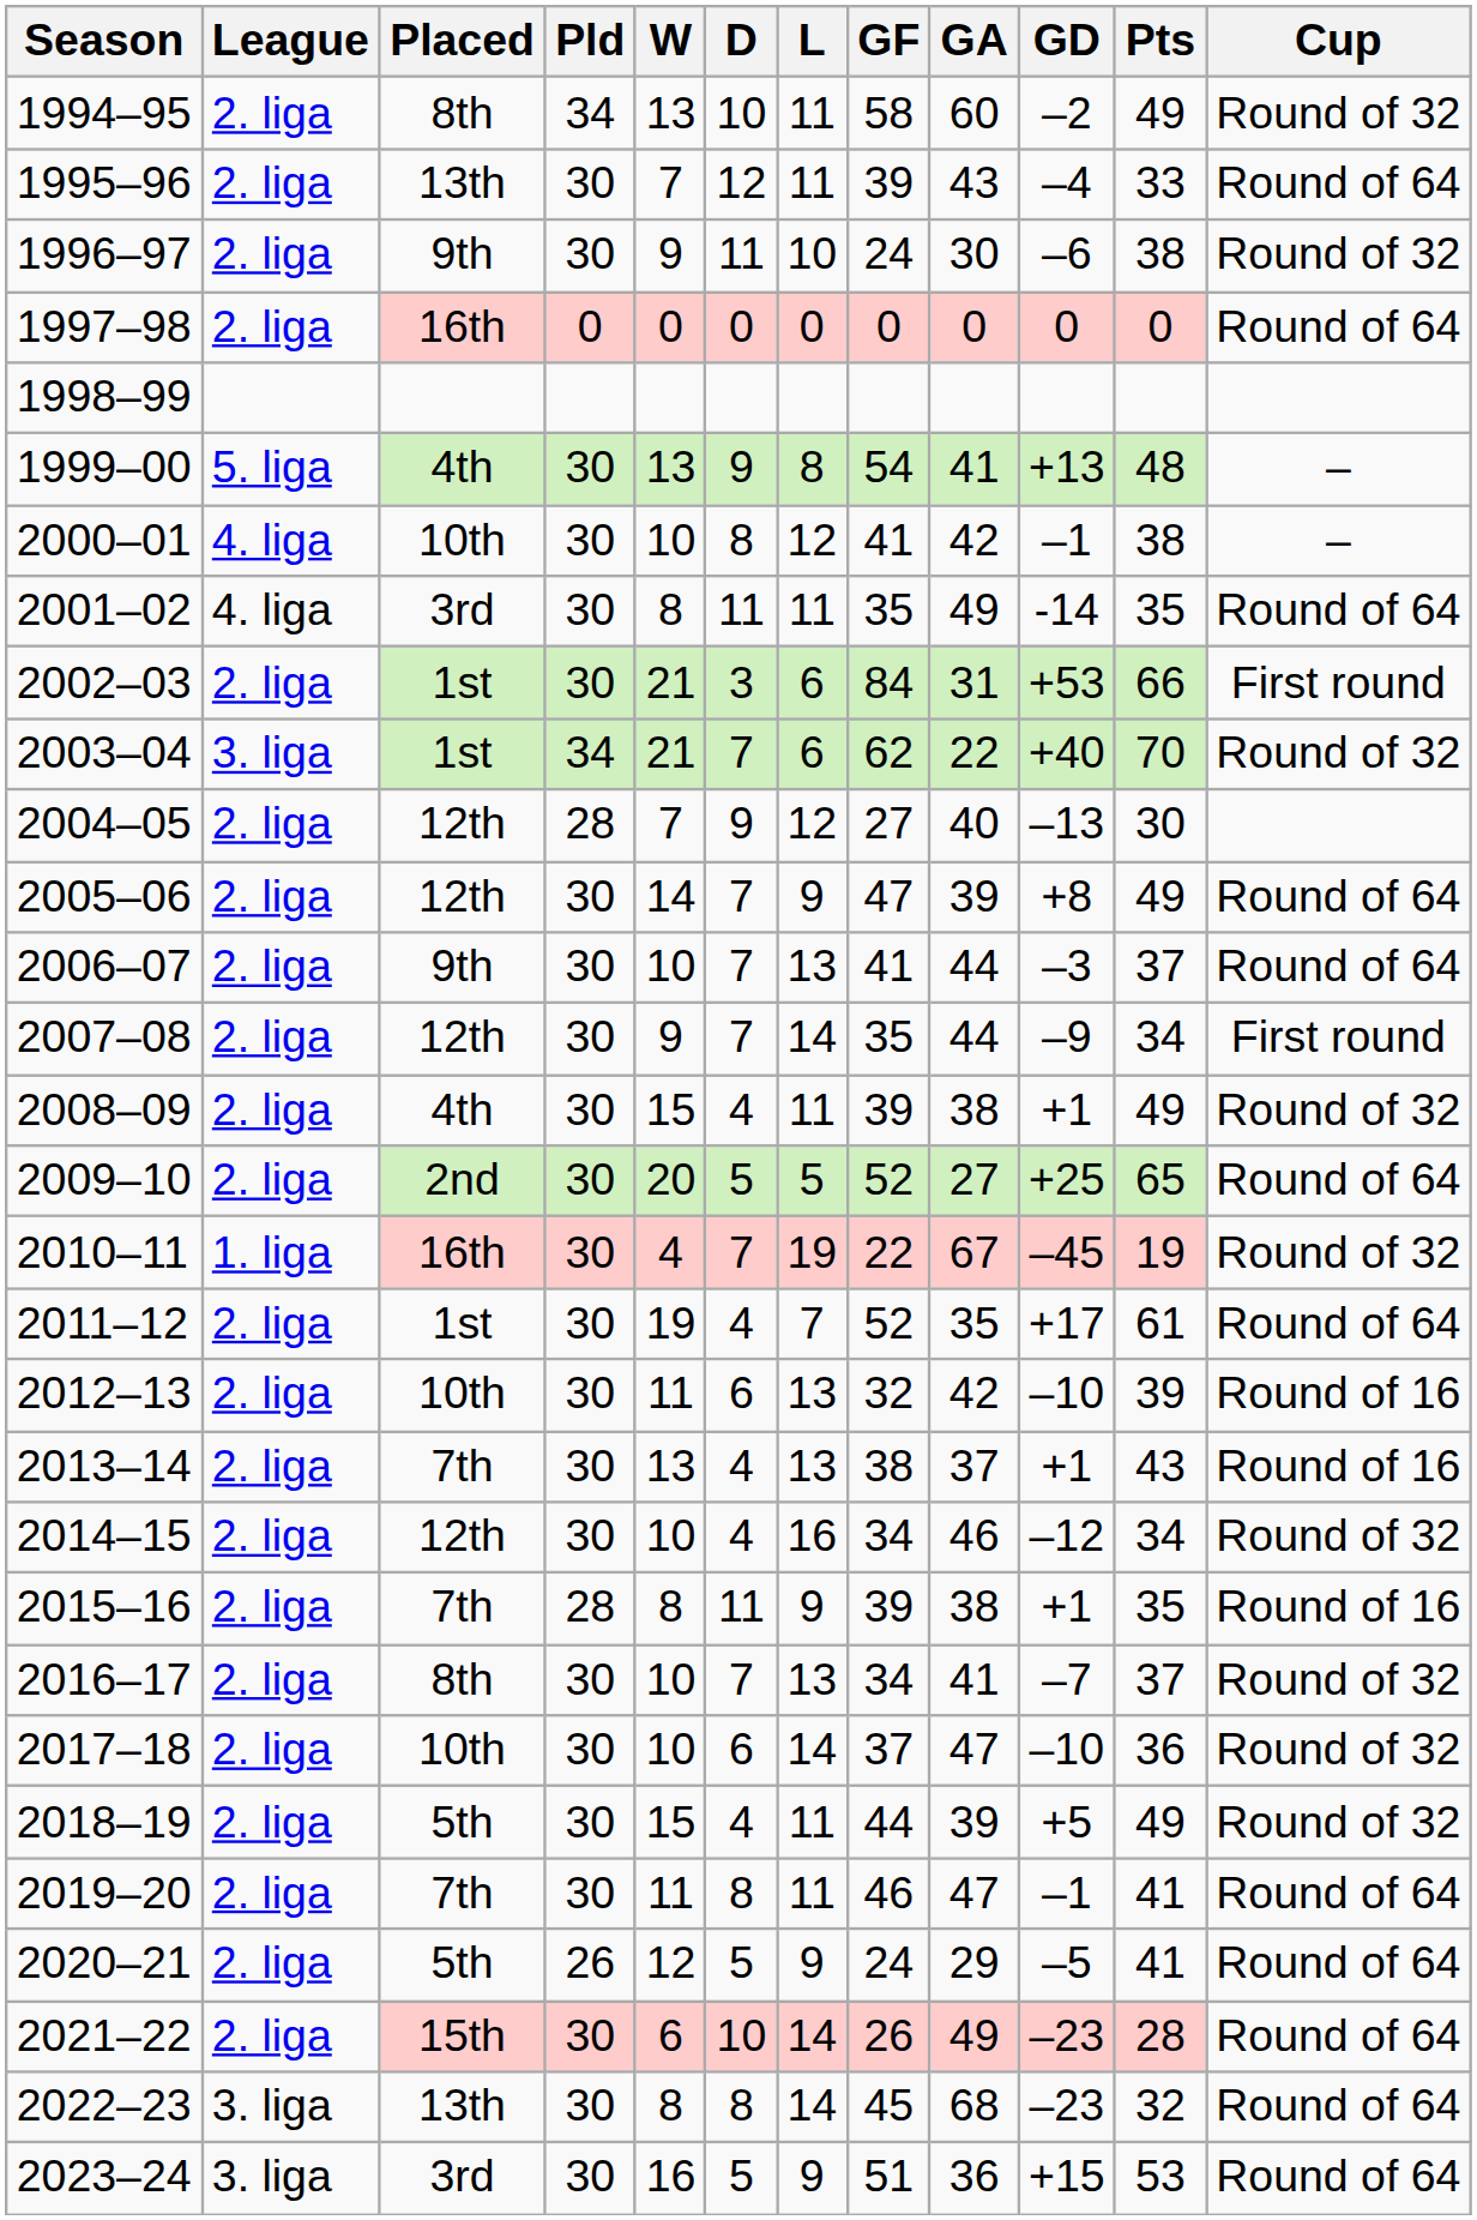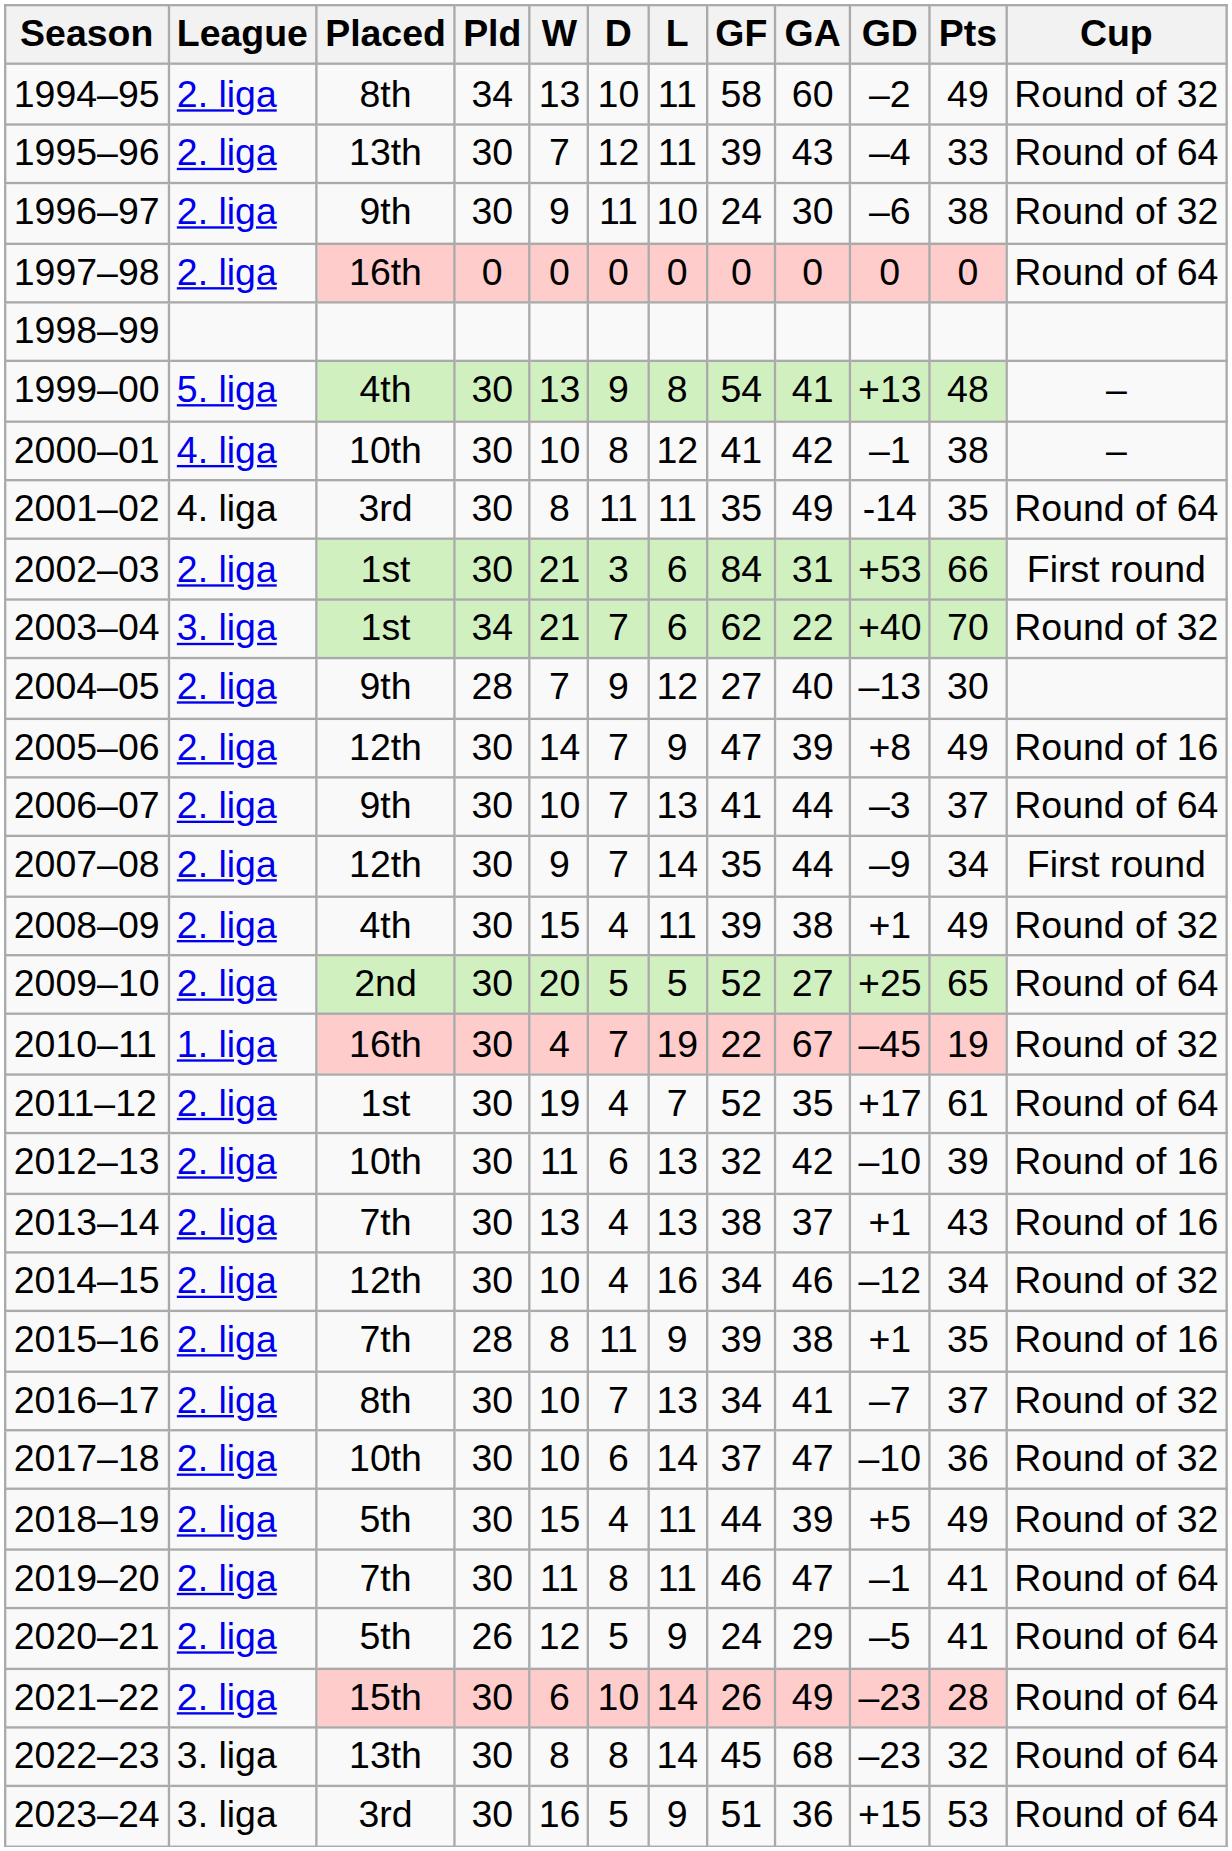2004–05 | Placed: 12th -> 9th
2005–06 | Cup: Round of 64 -> Round of 16
